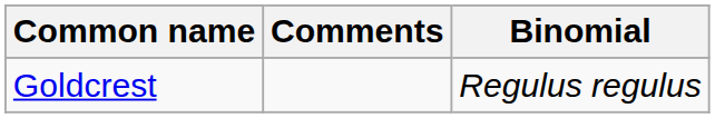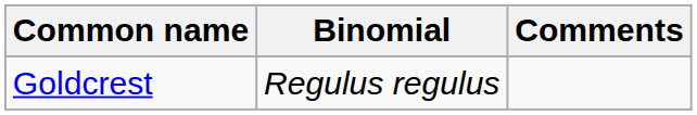columns swapped: Binomial <-> Comments
